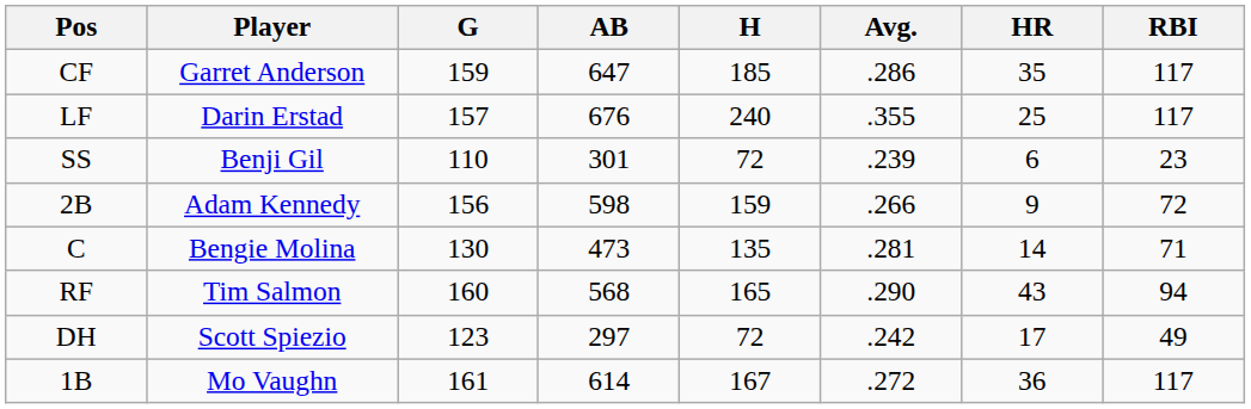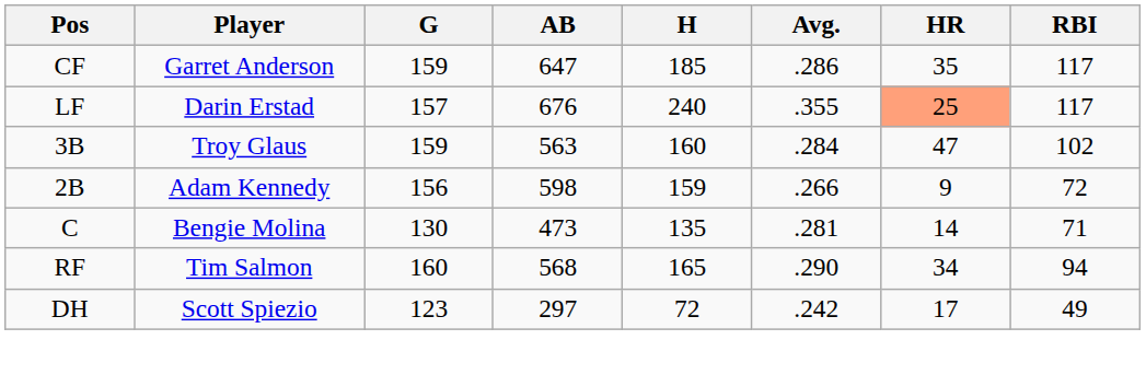LF | HR: no background -> lightsalmon background
- row: SS | Benji Gil | 110 | 301 | 72 | .239 | 6 | 23
+ row: 3B | Troy Glaus | 159 | 563 | 160 | .284 | 47 | 102
RF | HR: 43 -> 34
- row: 1B | Mo Vaughn | 161 | 614 | 167 | .272 | 36 | 117
